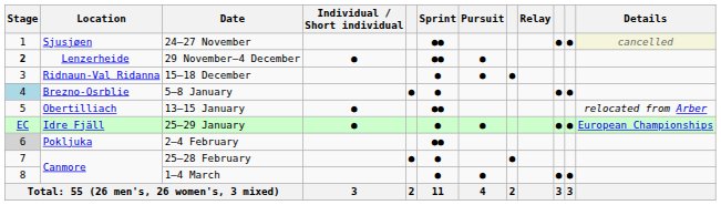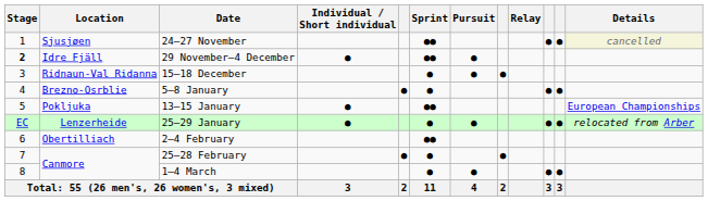29 November–4 December | Location: Lenzerheide -> Idre Fjäll
5–8 January | Stage: lightblue background -> no background
13–15 January | Location: Obertilliach -> Pokljuka
13–15 January | Details: relocated from Arber -> European Championships
25–29 January | Location: Idre Fjäll -> Lenzerheide
25–29 January | Details: European Championships -> relocated from Arber
2–4 February | Stage: lightgrey background -> no background
2–4 February | Location: Pokljuka -> Obertilliach
